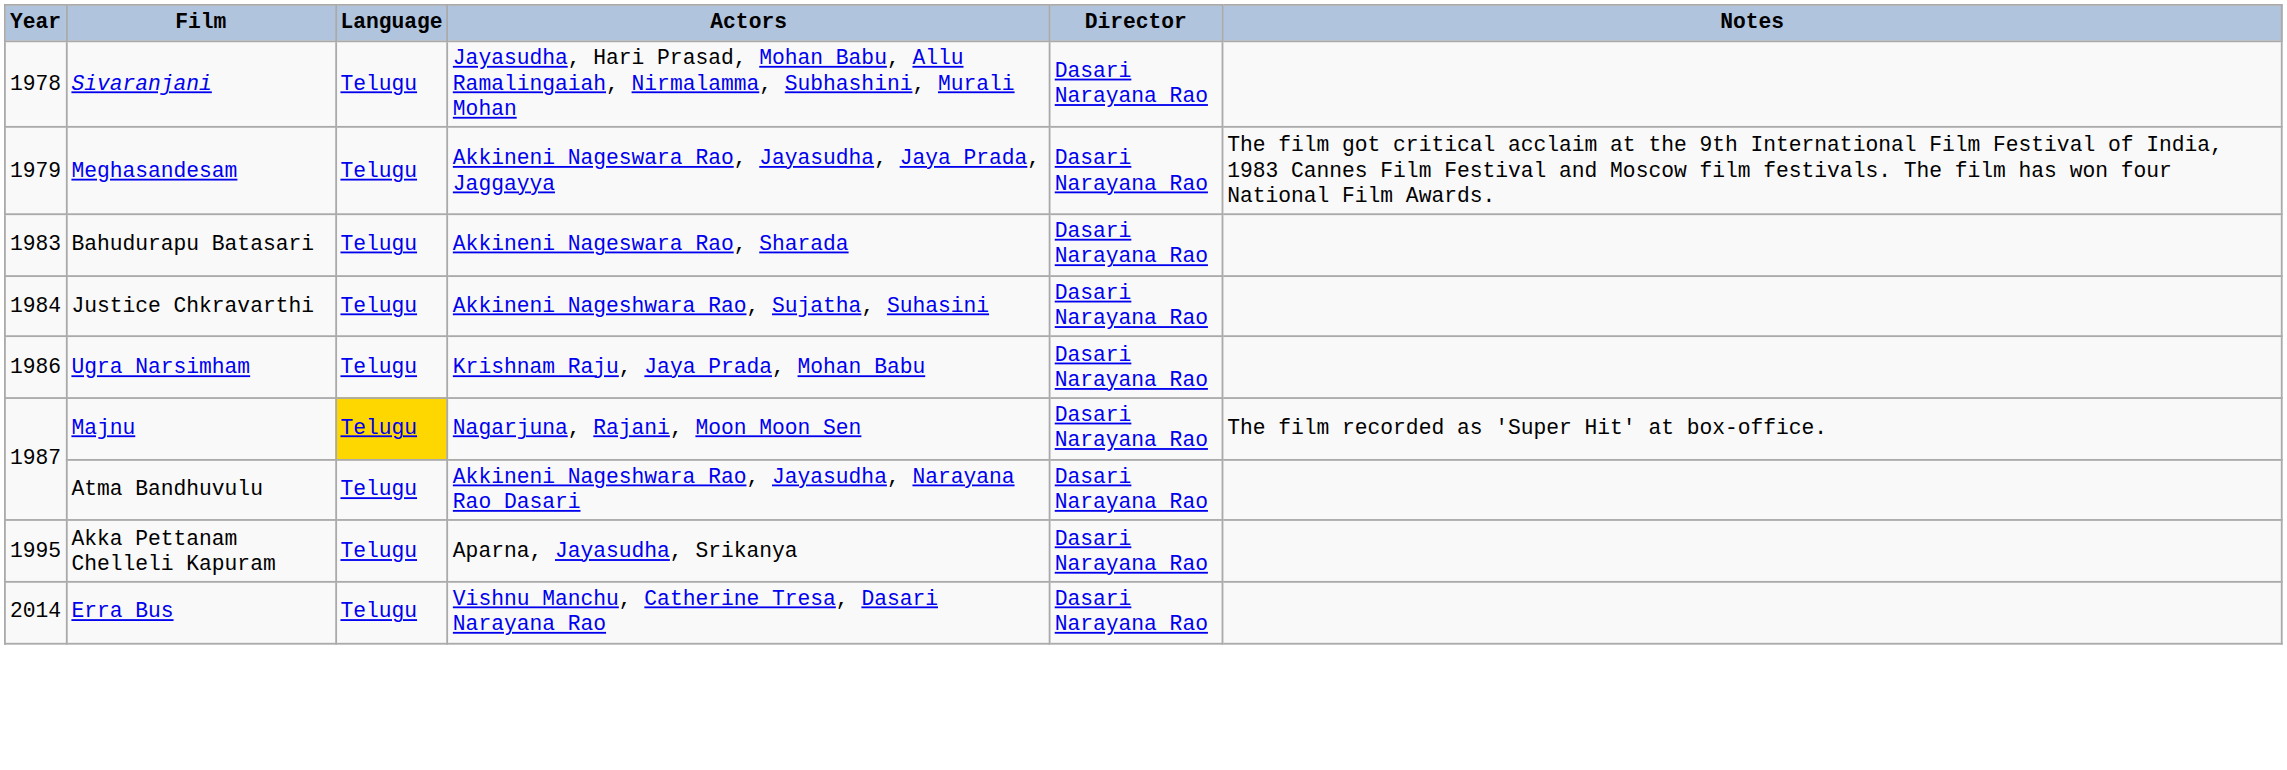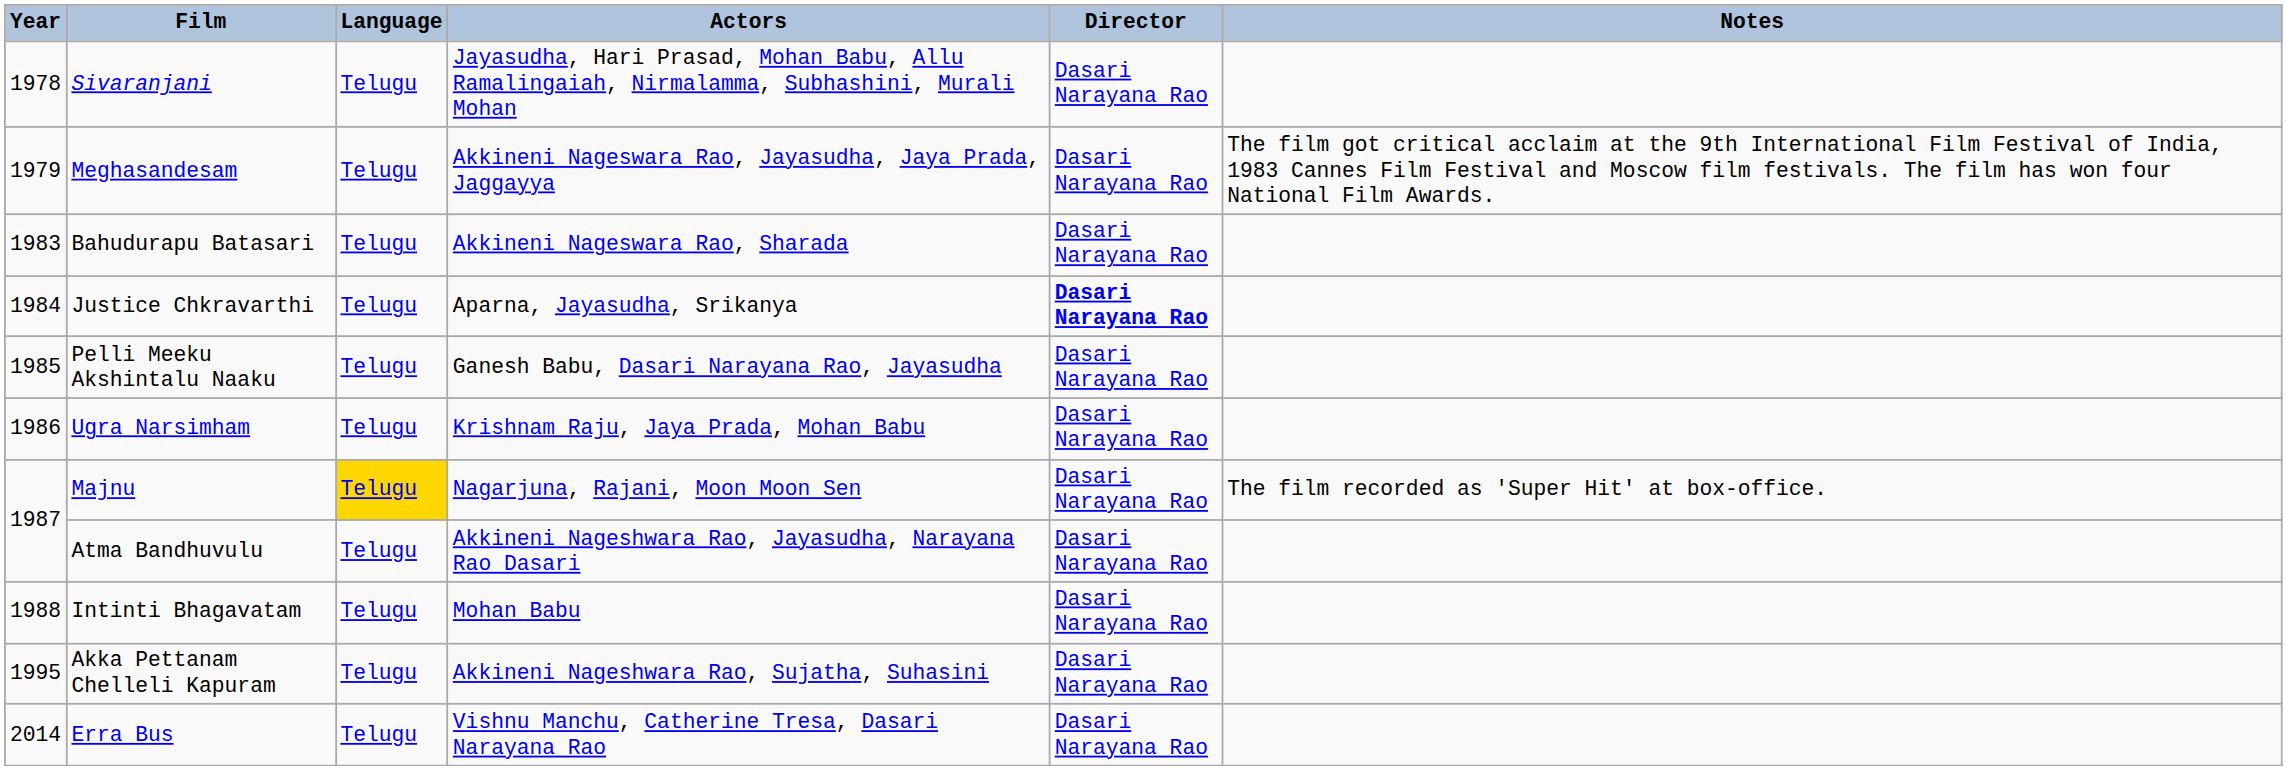Justice Chkravarthi | Actors: Akkineni Nageshwara Rao, Sujatha, Suhasini -> Aparna, Jayasudha, Srikanya
Justice Chkravarthi | Director: normal -> bold
+ row: 1985 | Pelli Meeku Akshintalu Naaku | Telugu | Ganesh Babu, Dasari Narayana Rao, Jayasudha | Dasari Narayana Rao
+ row: 1988 | Intinti Bhagavatam | Telugu | Mohan Babu | Dasari Narayana Rao
Akka Pettanam Chelleli Kapuram | Actors: Aparna, Jayasudha, Srikanya -> Akkineni Nageshwara Rao, Sujatha, Suhasini
